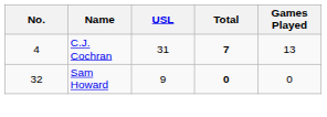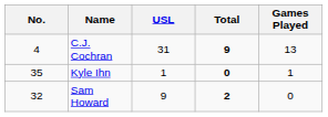C.J. Cochran | Total: 7 -> 9
+ row: 35 | Kyle Ihn | 1 | 0 | 1
Sam Howard | Total: 0 -> 2
